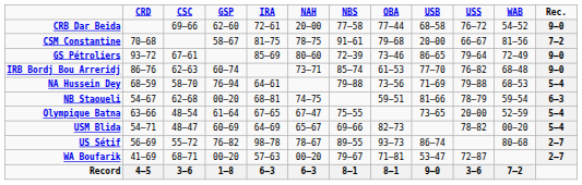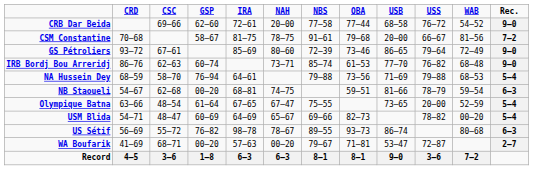US Sétif | Rec.: 2–7 -> 6–3
